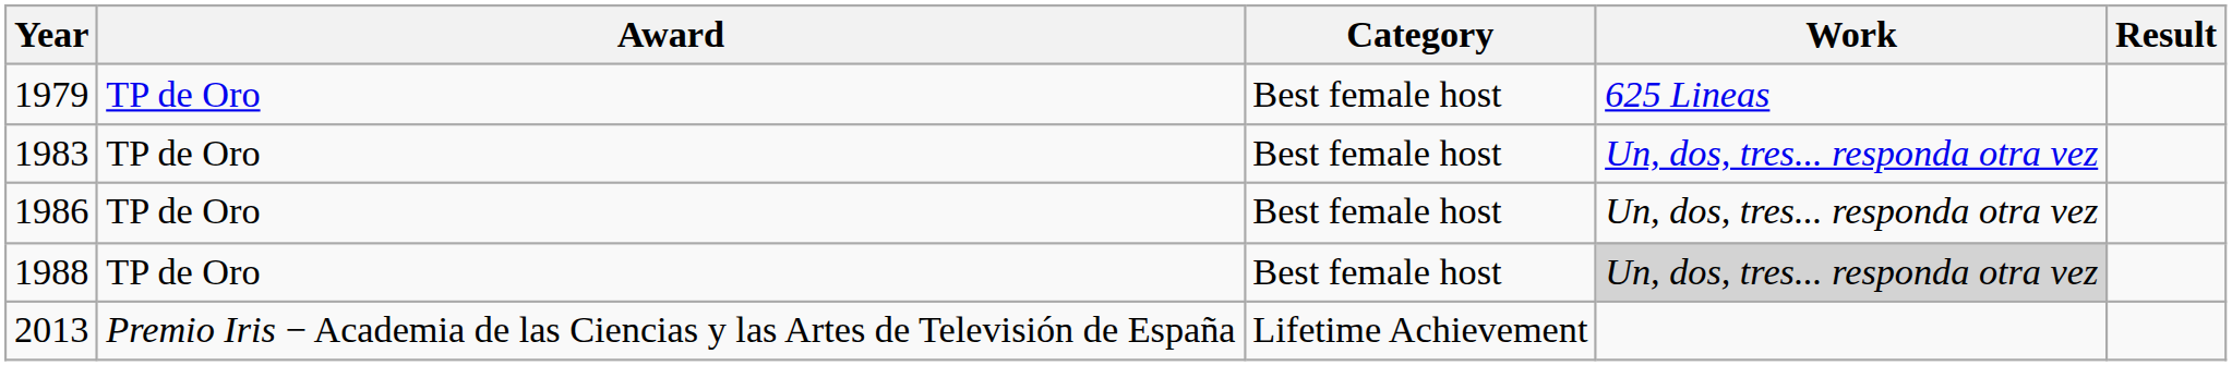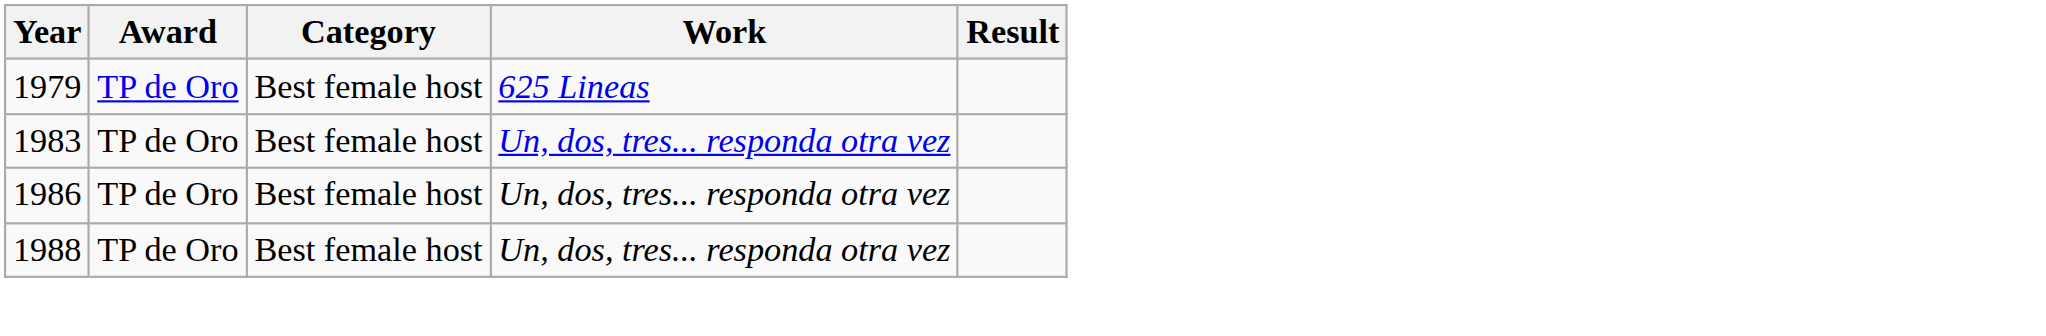1988 | Work: lightgrey background -> no background
- row: 2013 | Premio Iris − Academia de las Ciencias y las Artes de Televisión de España | Lifetime Achievement
